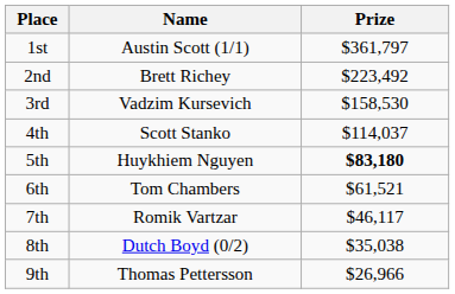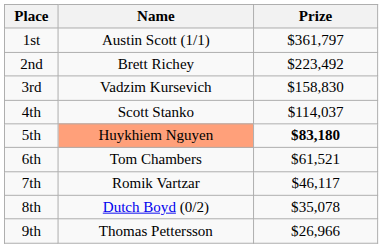3rd | Prize: $158,530 -> $158,830
5th | Name: no background -> lightsalmon background
8th | Prize: $35,038 -> $35,078
